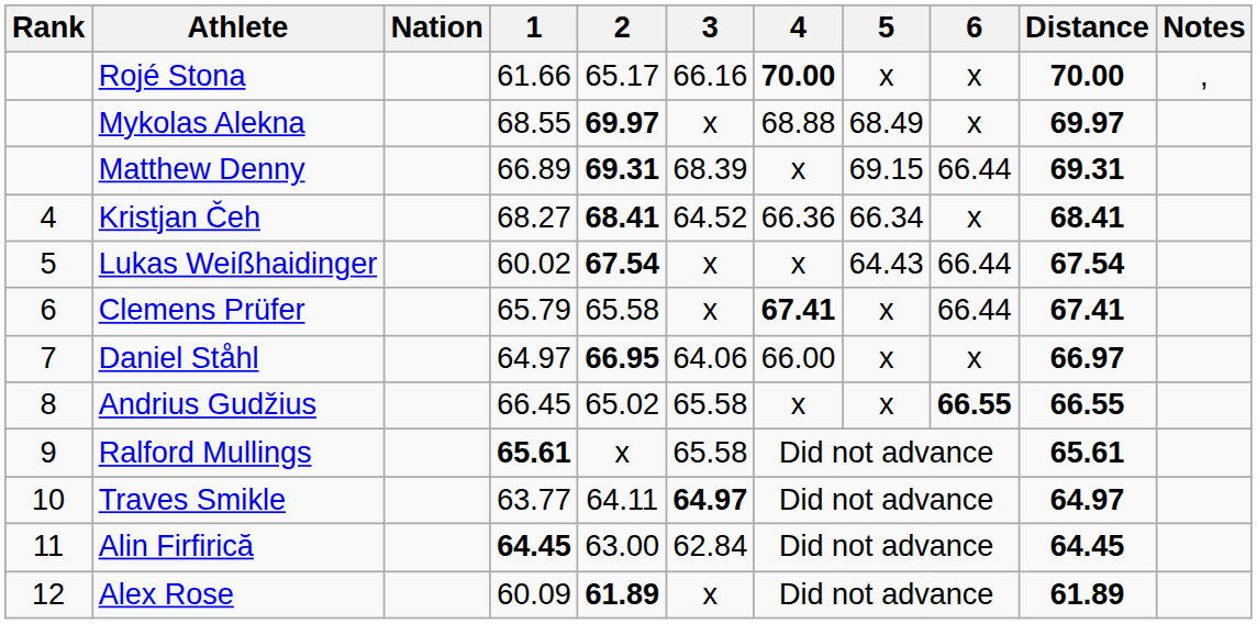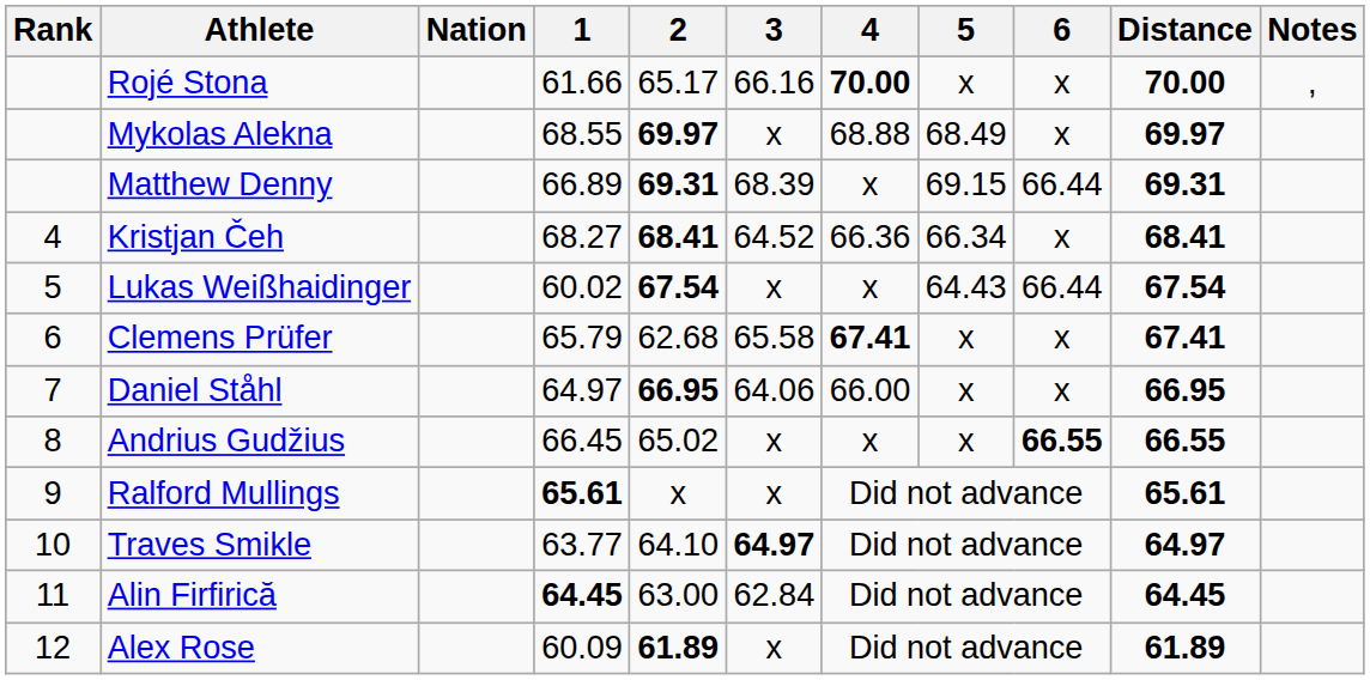Clemens Prüfer | 2: 65.58 -> 62.68
Clemens Prüfer | 3: x -> 65.58
Clemens Prüfer | 6: 66.44 -> x
Daniel Ståhl | Distance: 66.97 -> 66.95
Andrius Gudžius | 3: 65.58 -> x
Ralford Mullings | 3: 65.58 -> x
Traves Smikle | 2: 64.11 -> 64.10
